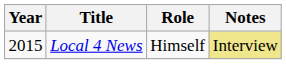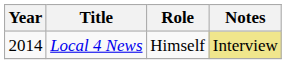Local 4 News | Year: 2015 -> 2014
